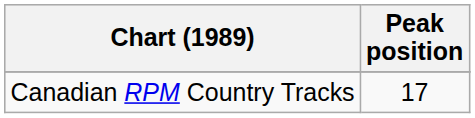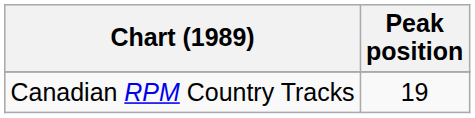Canadian RPM Country Tracks | Peak position: 17 -> 19
